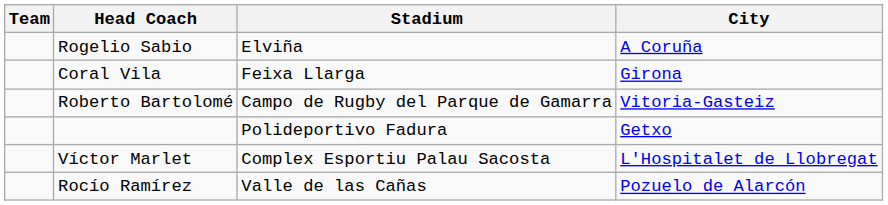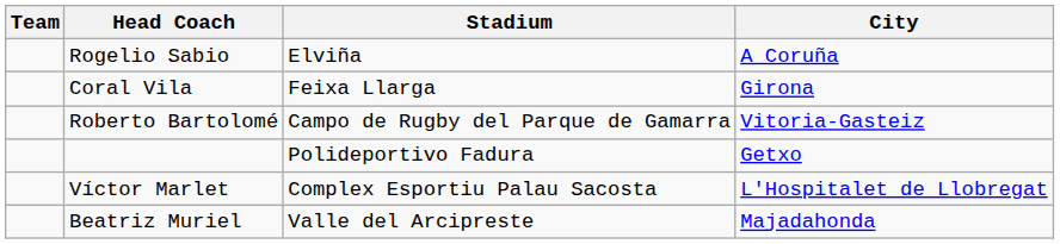+ row: Beatriz Muriel | Valle del Arcipreste | Majadahonda
- row: Rocío Ramírez | Valle de las Cañas | Pozuelo de Alarcón
